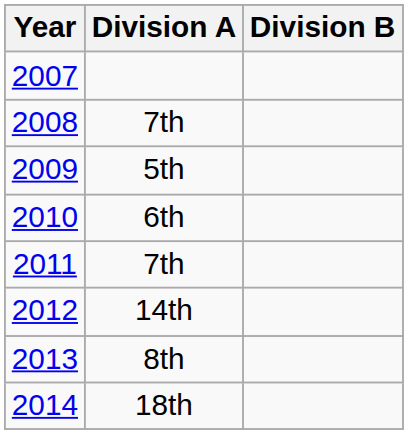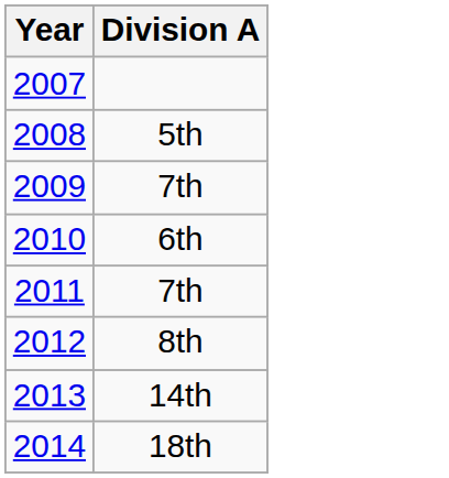- column: Division B
2008 | Division A: 7th -> 5th
2009 | Division A: 5th -> 7th
2012 | Division A: 14th -> 8th
2013 | Division A: 8th -> 14th
